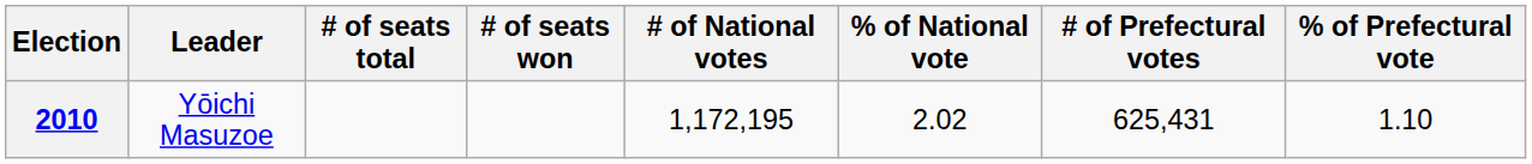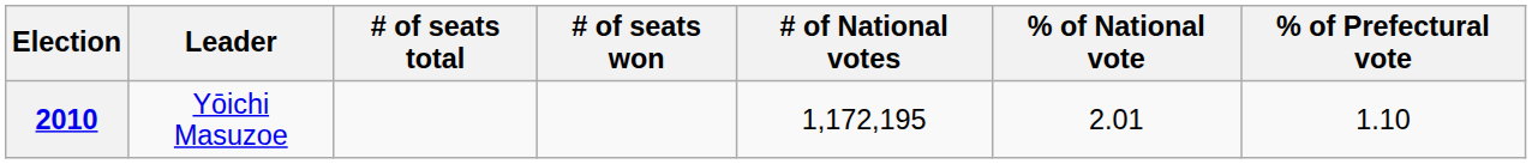- column: # of Prefectural votes | 625,431
2010 | % of National vote: 2.02 -> 2.01
